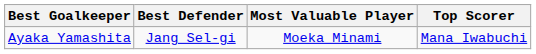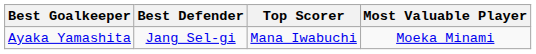columns swapped: Top Scorer <-> Most Valuable Player
